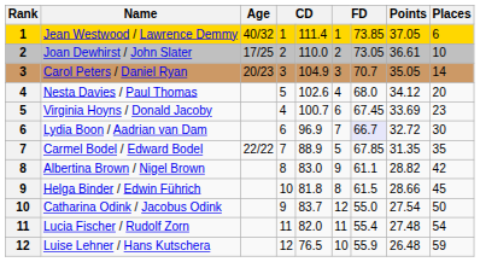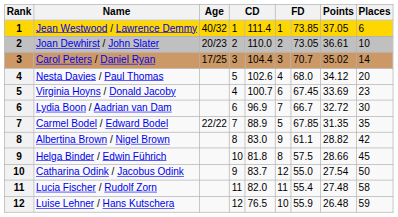Joan Dewhirst / John Slater | Age: 17/25 -> 20/23
Carol Peters / Daniel Ryan | Age: 20/23 -> 17/25
Carol Peters / Daniel Ryan | column 5: 104.9 -> 104.4
Carol Peters / Daniel Ryan | Points: 35.05 -> 35.02
Lydia Boon / Aadrian van Dam | column 7: lavender background -> no background
Helga Binder / Edwin Führich | column 7: 61.5 -> 57.5
Lucia Fischer / Rudolf Zorn | Places: 54 -> 58
